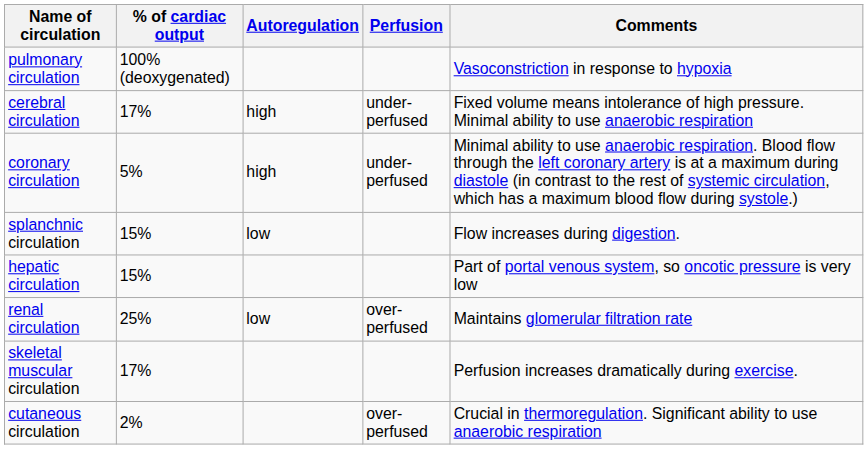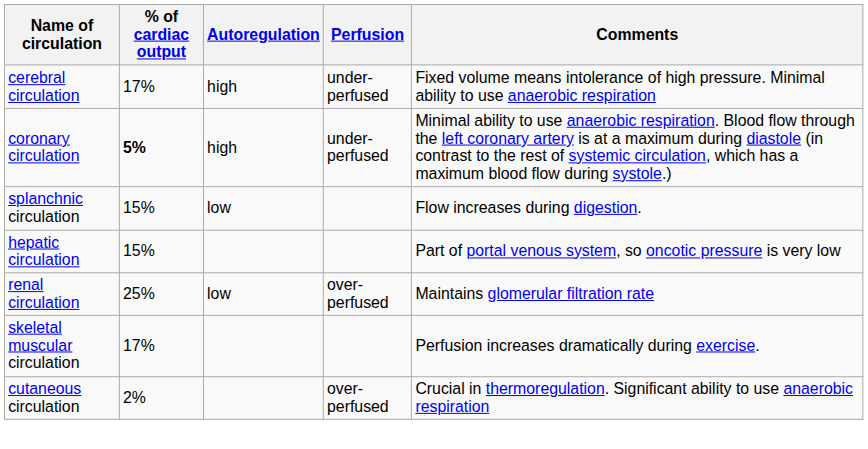- row: pulmonary circulation | 100% (deoxygenated) | Vasoconstriction in response to hypoxia
coronary circulation | % of cardiac output: normal -> bold
